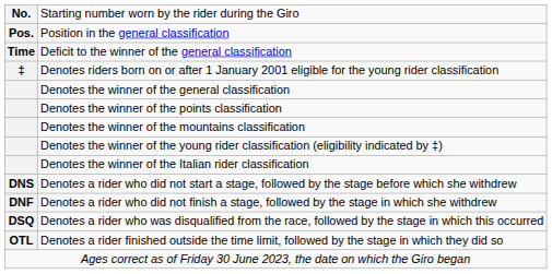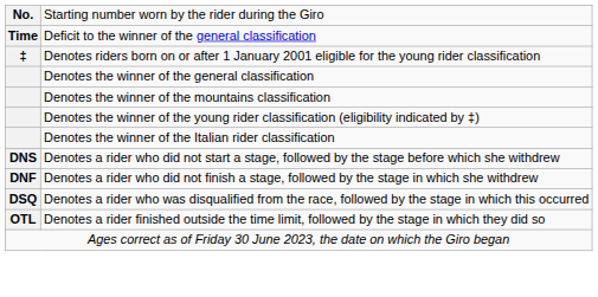- row: Pos. | Position in the general classification
- row: Denotes the winner of the points classification
